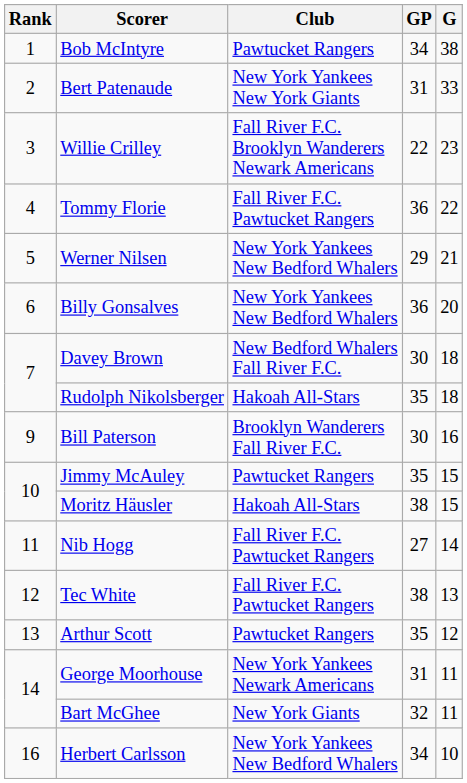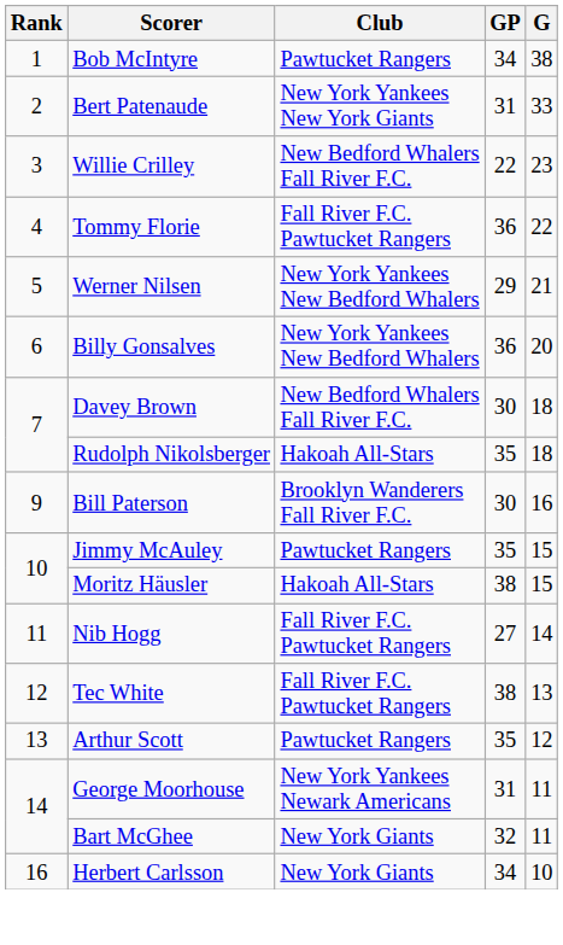Willie Crilley | Club: Fall River F.C. Brooklyn Wanderers Newark Americans -> New Bedford Whalers Fall River F.C.
Herbert Carlsson | Club: New York Yankees New Bedford Whalers -> New York Giants
